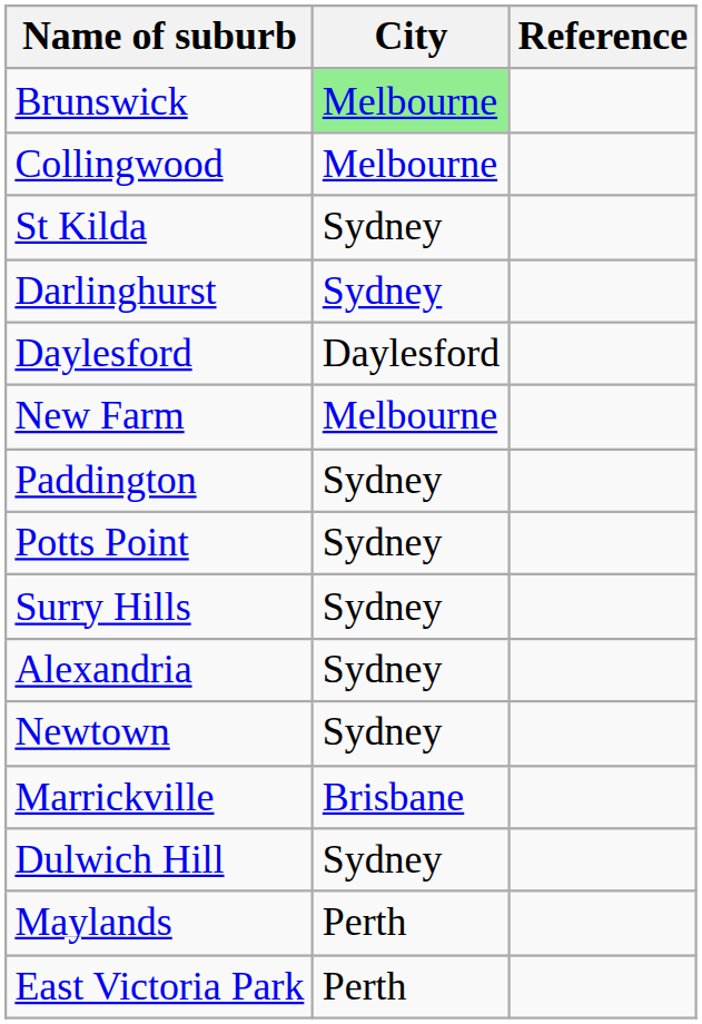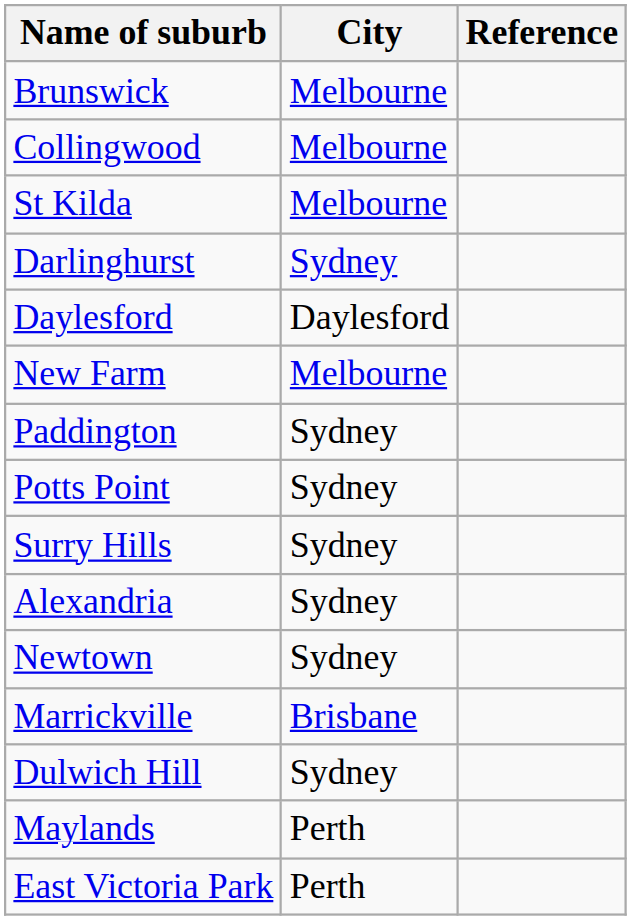Brunswick | City: lightgreen background -> no background
St Kilda | City: Sydney -> Melbourne
